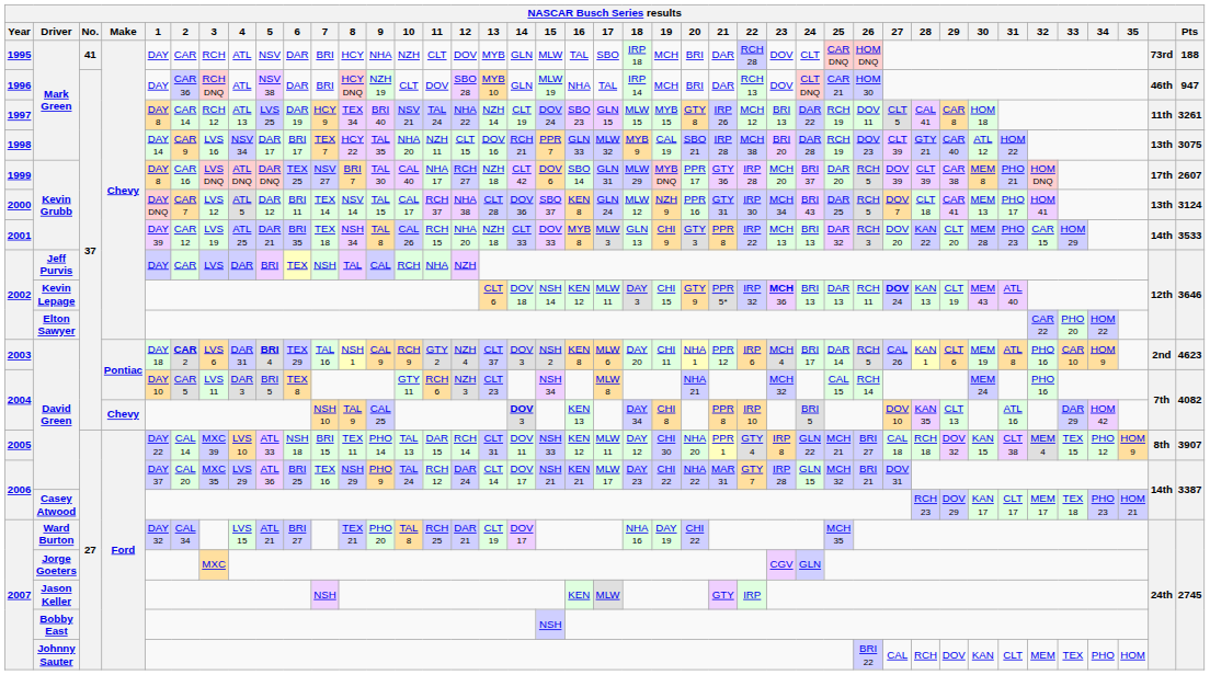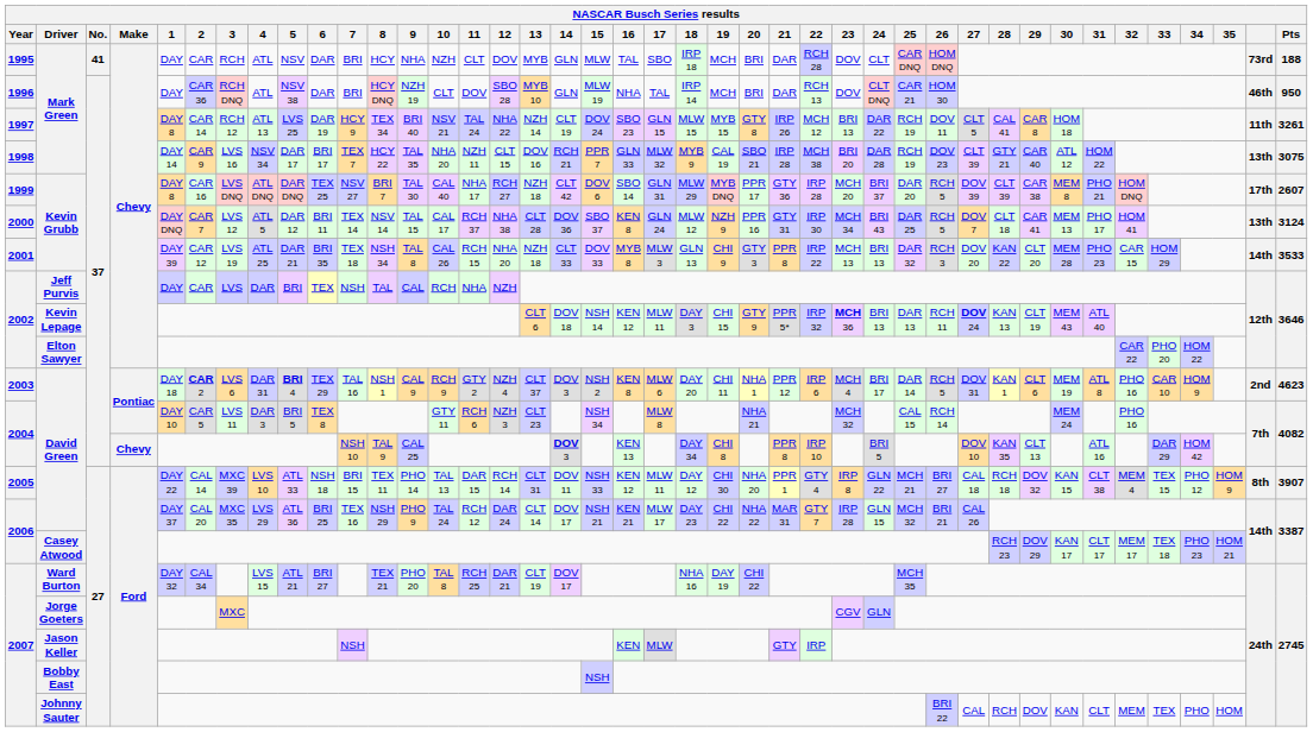1996 | Pts: 947 -> 950
2003 | 27: CAL 26 -> DOV 31
2006 / David Green | 27: DOV 31 -> CAL 26
